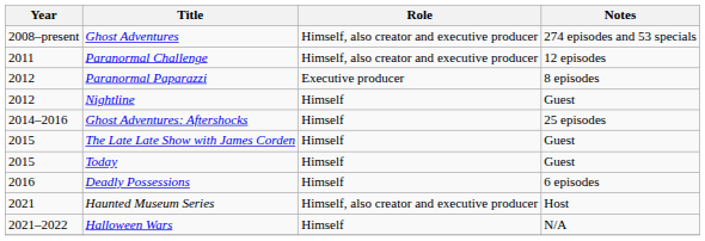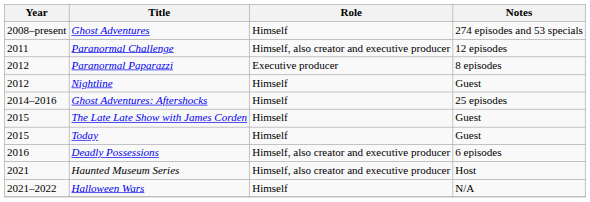Ghost Adventures | Role: Himself, also creator and executive producer -> Himself
Deadly Possessions | Role: Himself -> Himself, also creator and executive producer
